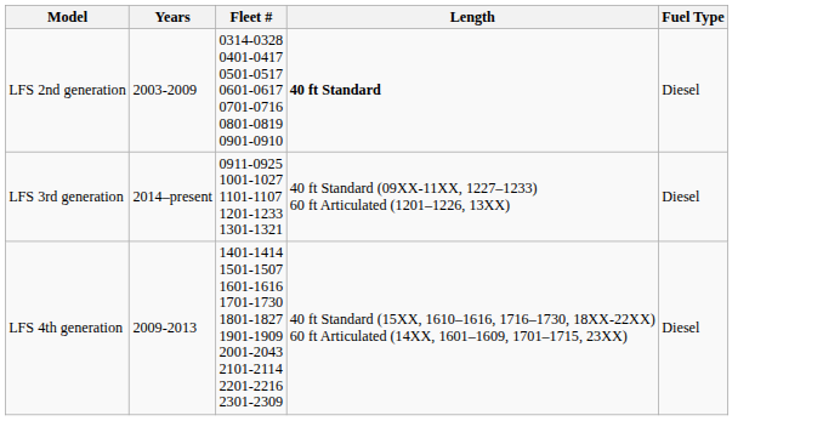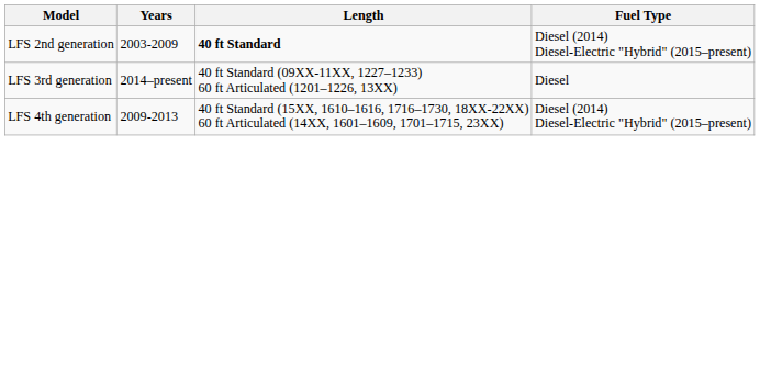- column: Fleet # | 0314-0328 0401-0417 0501-0517 0601-0617 0701-0716 0801-0819 0901-0910 | 0911-0925 1001-1027 1101-1107 1201-1233 1301-1321 | 1401-1414 1501-1507 1601-1616 1701-1730 1801-1827 1901-1909 2001-2043 2101-2114 2201-2216 2301-2309
LFS 2nd generation | Fuel Type: Diesel -> Diesel (2014) Diesel-Electric "Hybrid" (2015–present)
LFS 4th generation | Fuel Type: Diesel -> Diesel (2014) Diesel-Electric "Hybrid" (2015–present)
